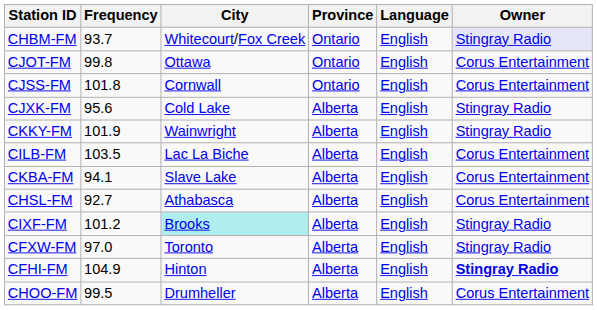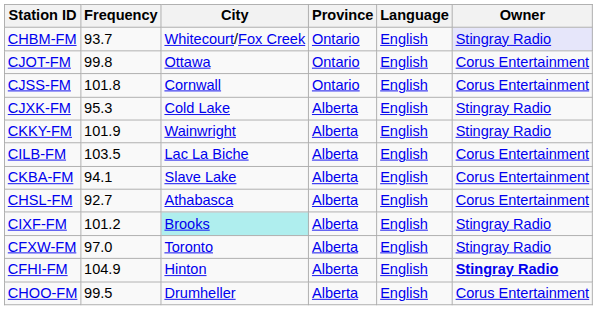CJXK-FM | Frequency: 95.6 -> 95.3
